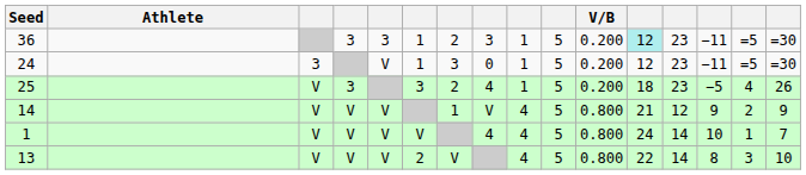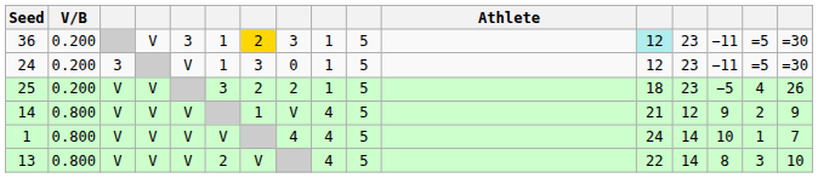columns swapped: Athlete <-> V/B
36 | column 4: 3 -> V
36 | column 7: no background -> gold background
25 | column 4: 3 -> V
25 | column 8: 4 -> 2
